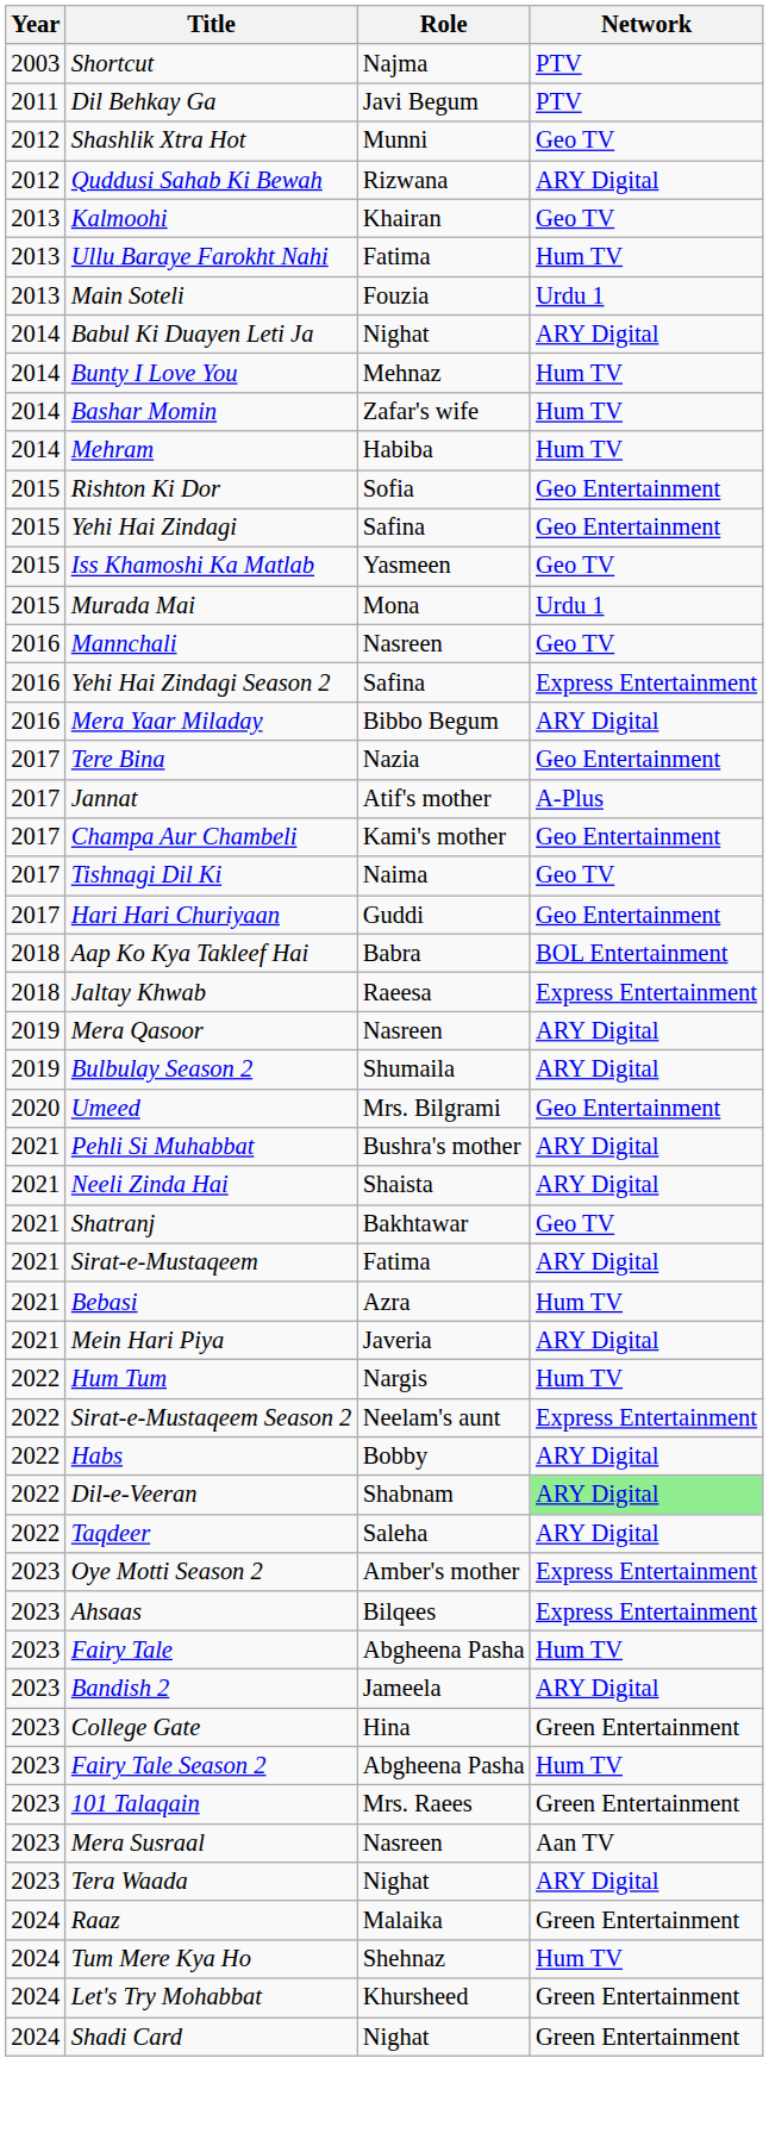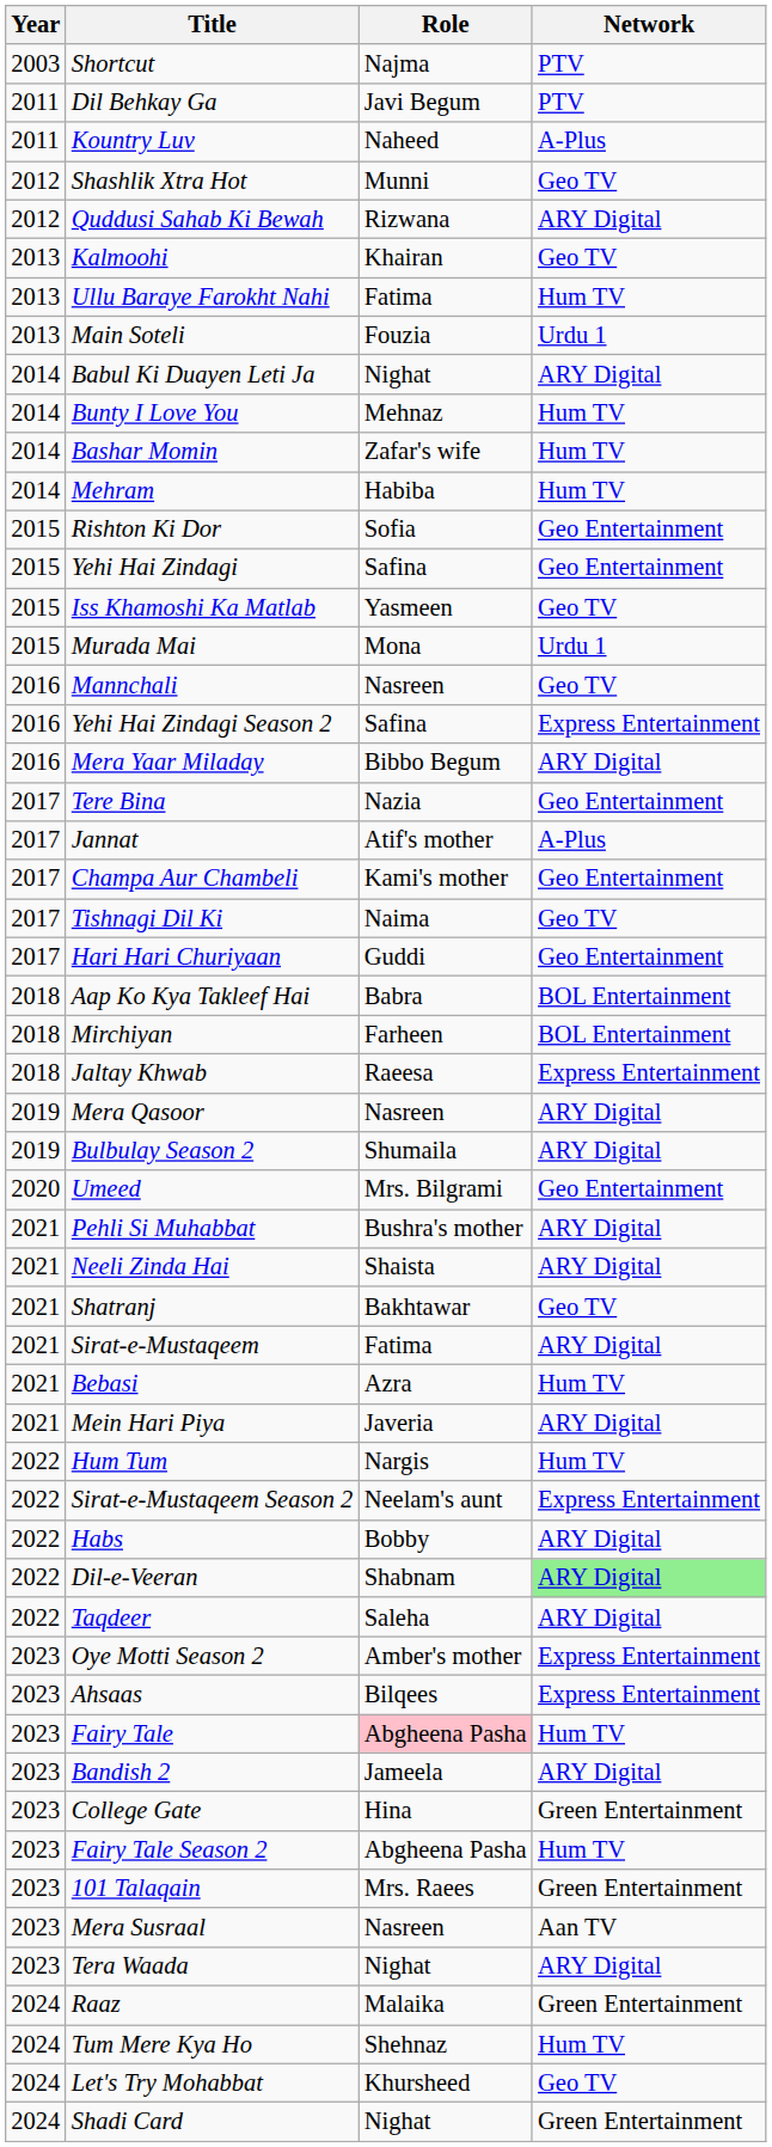+ row: 2011 | Kountry Luv | Naheed | A-Plus
+ row: 2018 | Mirchiyan | Farheen | BOL Entertainment
Fairy Tale | Role: no background -> pink background
Let's Try Mohabbat | Network: Green Entertainment -> Geo TV
